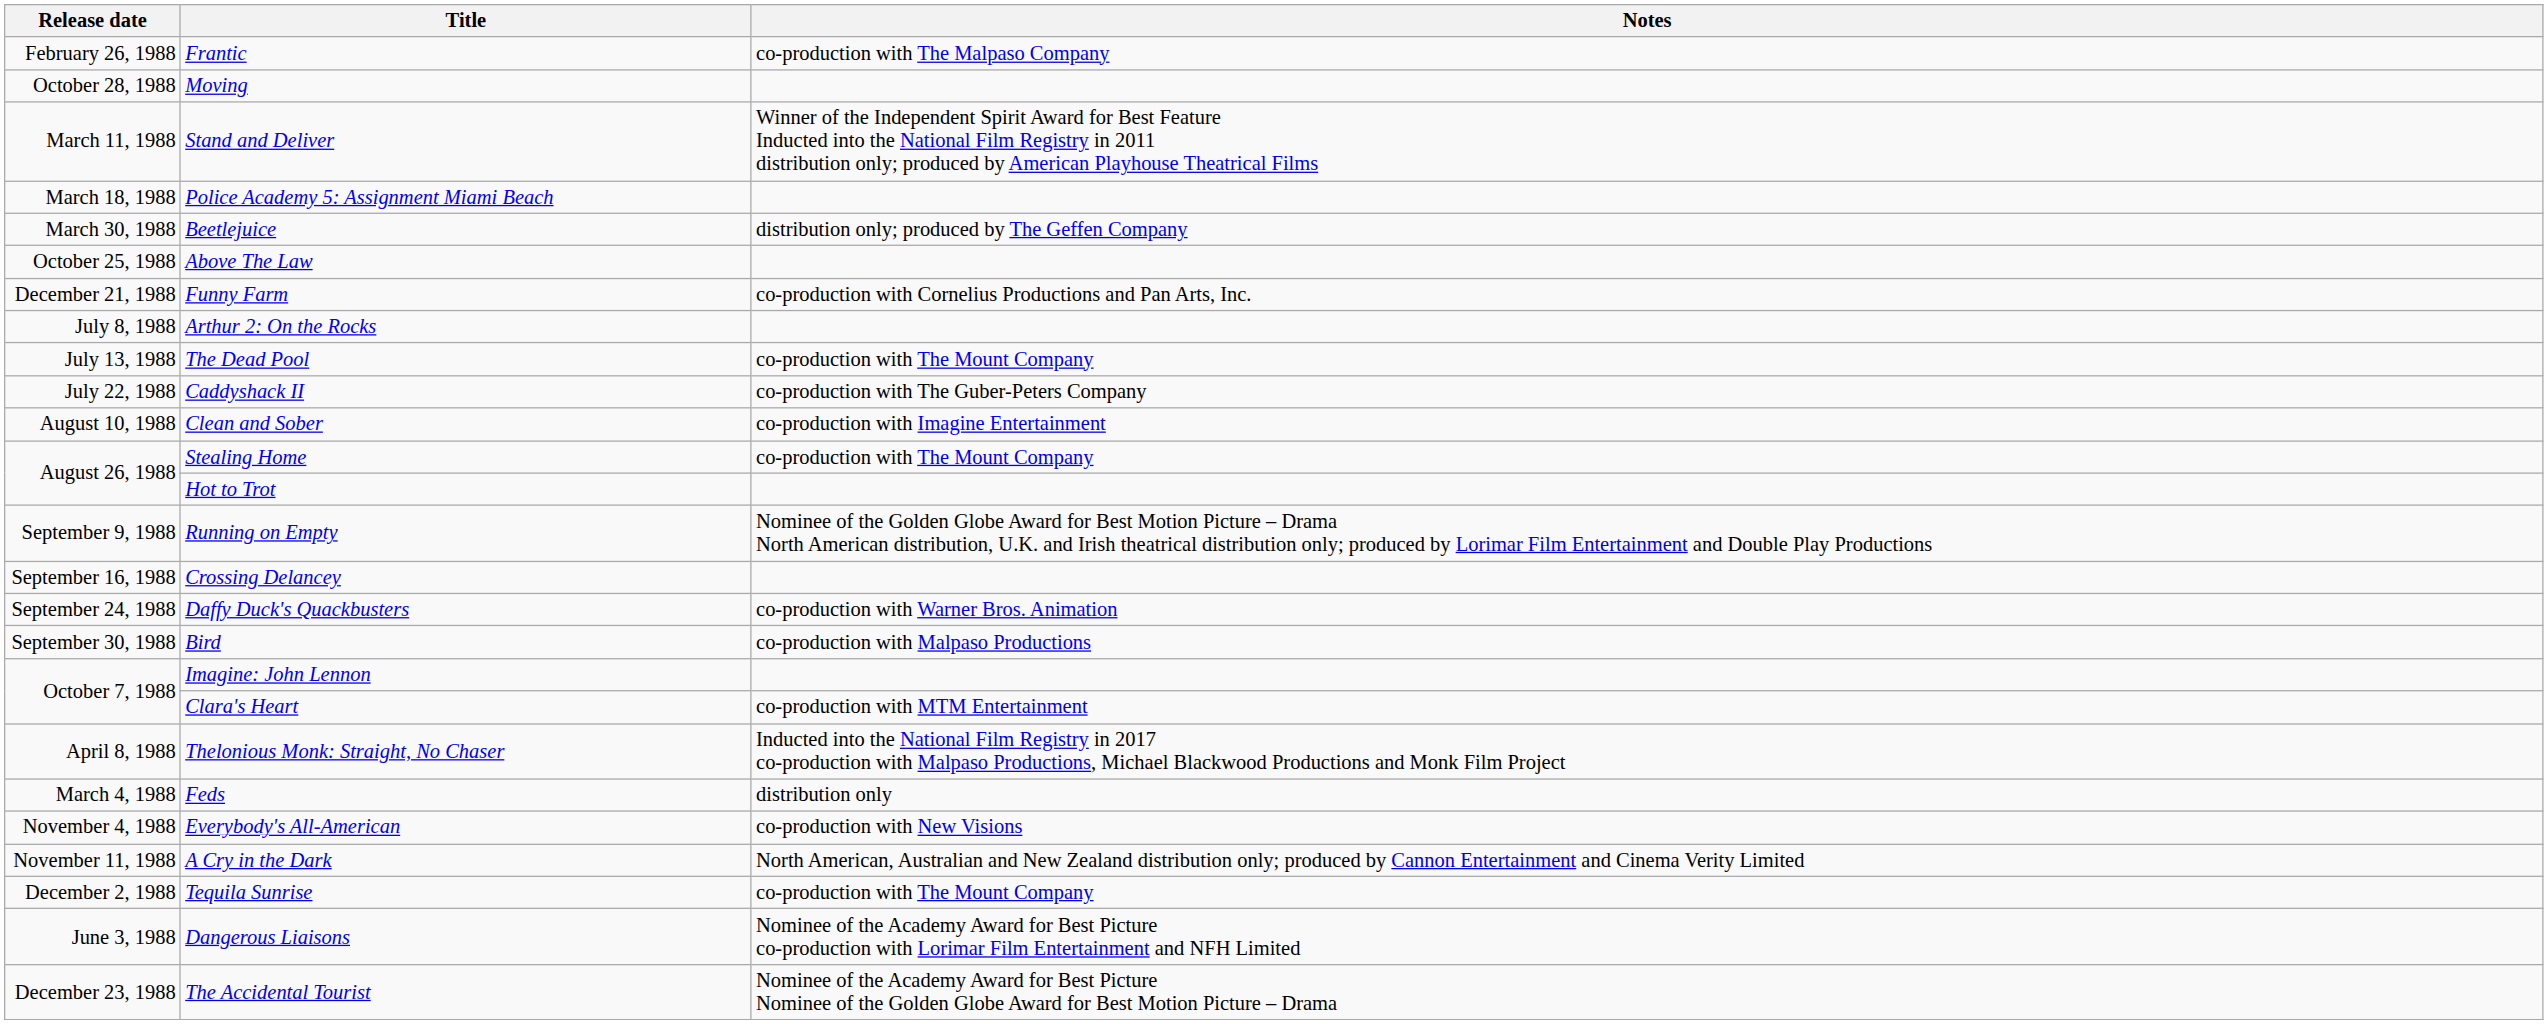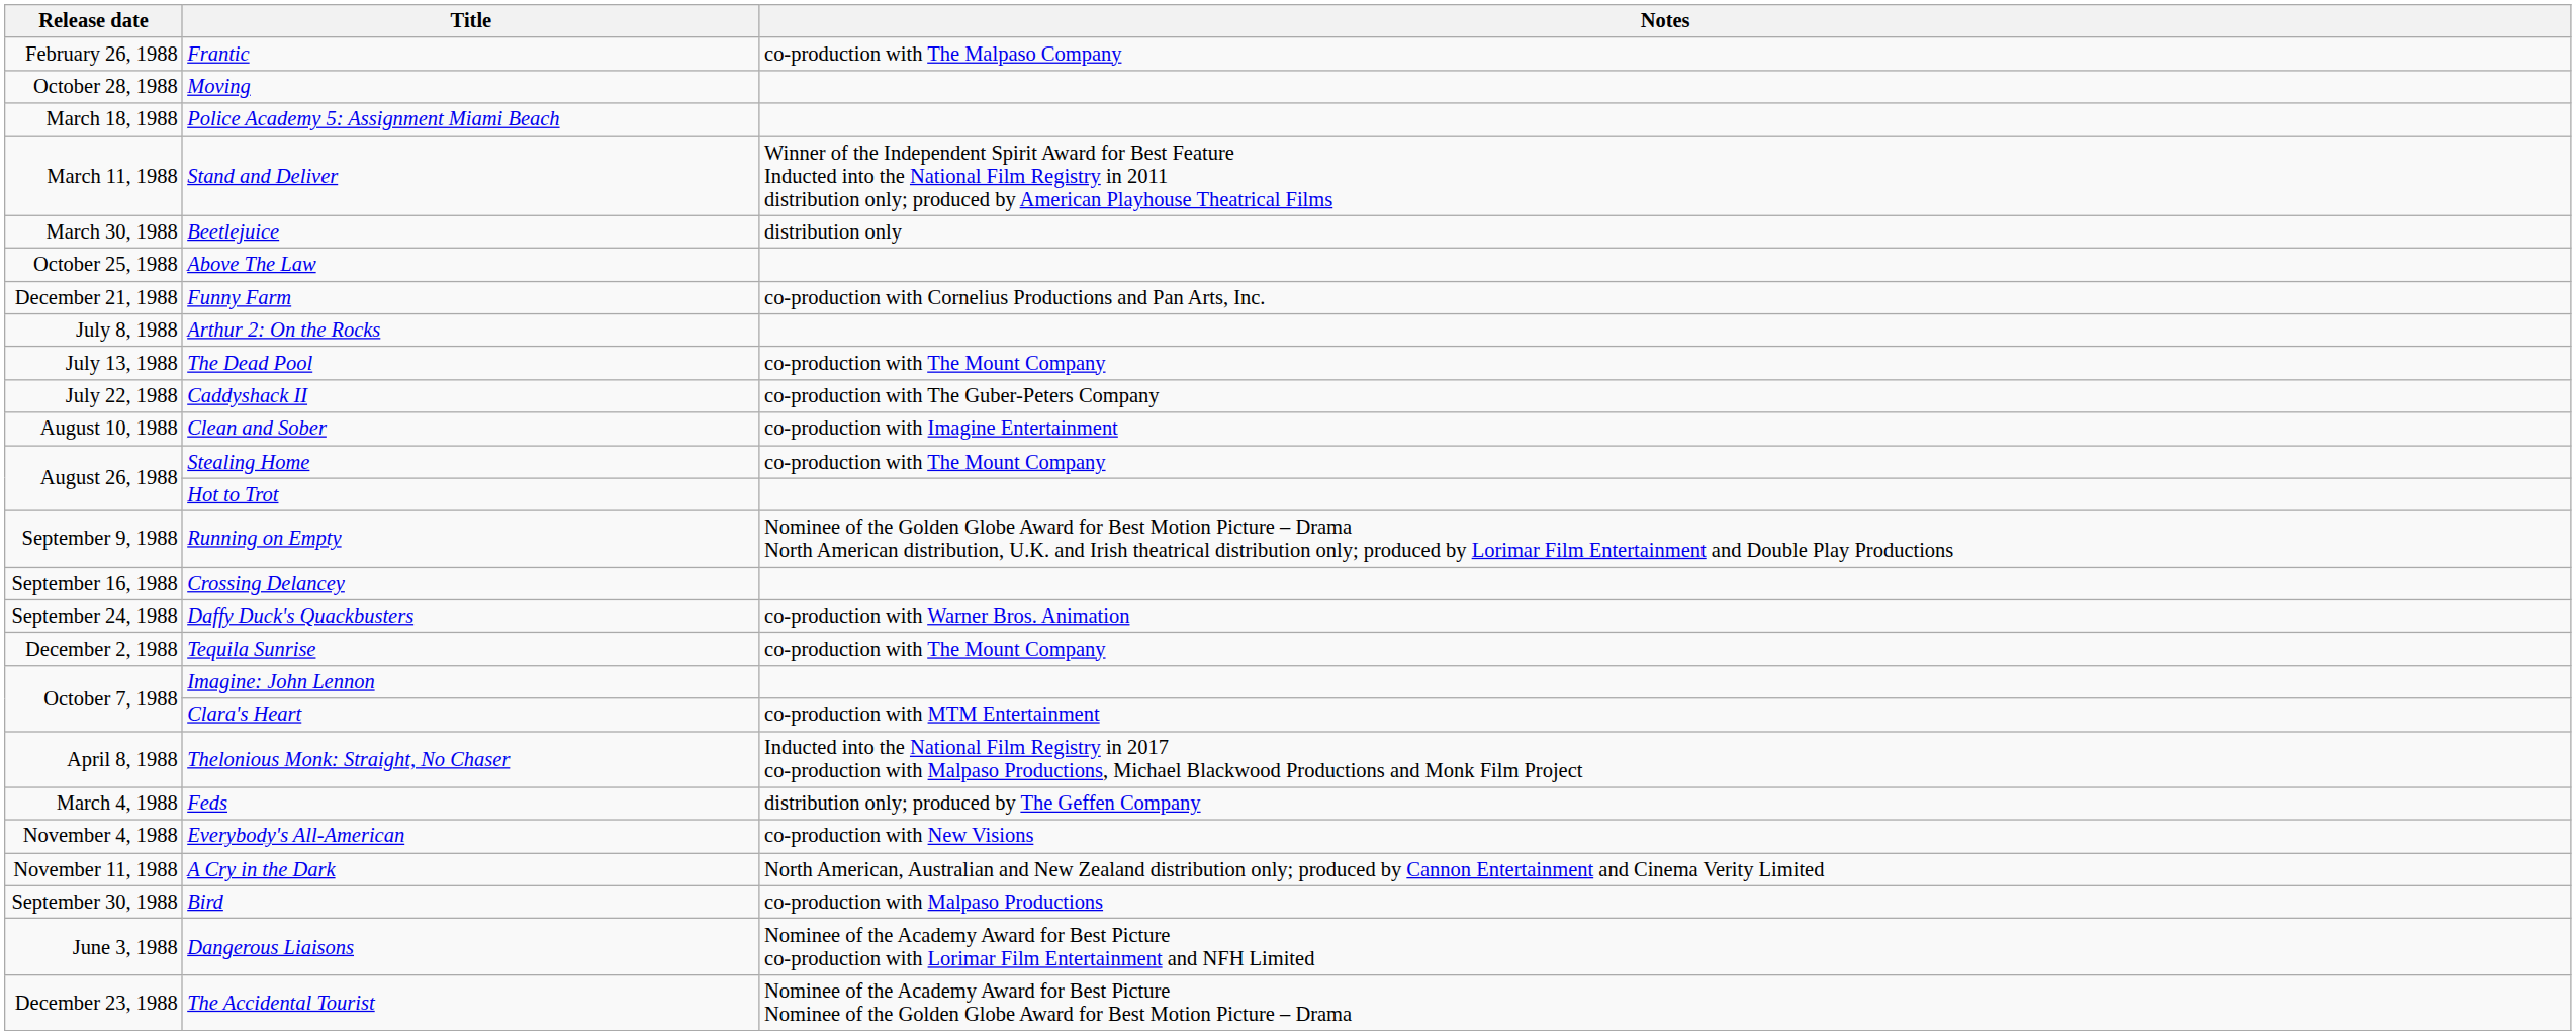rows swapped: Stand and Deliver <-> Police Academy 5: Assignment Miami Beach
Beetlejuice | Notes: distribution only; produced by The Geffen Company -> distribution only
rows swapped: Bird <-> Tequila Sunrise
Feds | Notes: distribution only -> distribution only; produced by The Geffen Company
